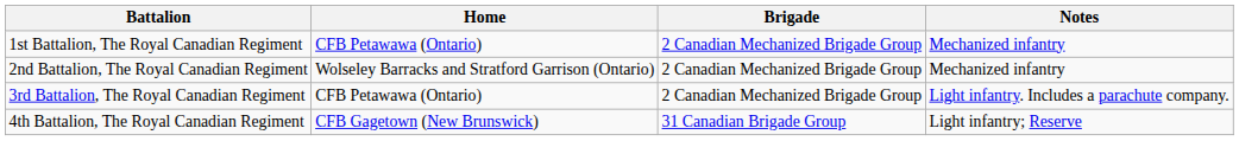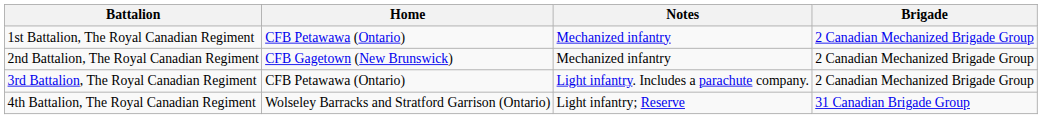columns swapped: Brigade <-> Notes
2nd Battalion, The Royal Canadian Regiment | Home: Wolseley Barracks and Stratford Garrison (Ontario) -> CFB Gagetown (New Brunswick)
4th Battalion, The Royal Canadian Regiment | Home: CFB Gagetown (New Brunswick) -> Wolseley Barracks and Stratford Garrison (Ontario)
